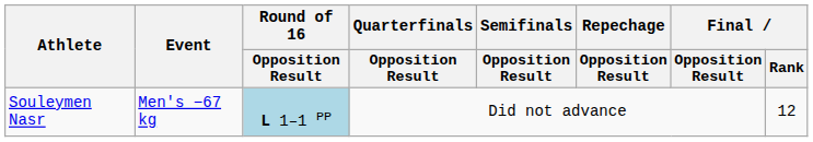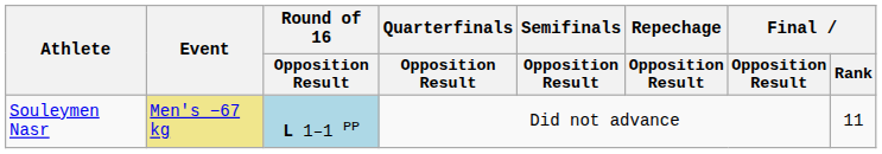Souleymen Nasr | Event: no background -> khaki background
Souleymen Nasr | Final / Rank: 12 -> 11
